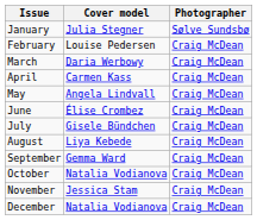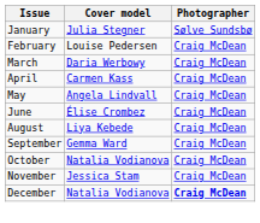- row: July | Gisele Bündchen | Craig McDean
December | Photographer: normal -> bold
